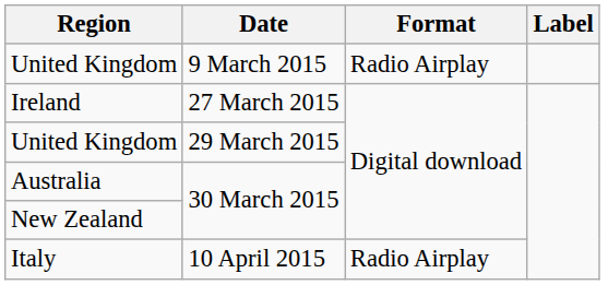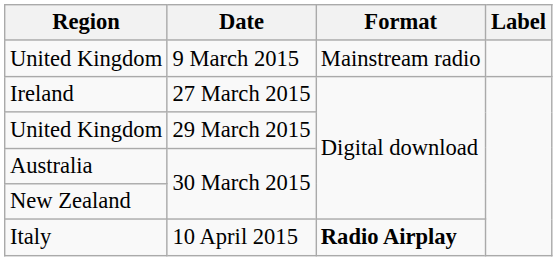United Kingdom / 9 March 2015 | Format: Radio Airplay -> Mainstream radio
Italy | Format: normal -> bold
